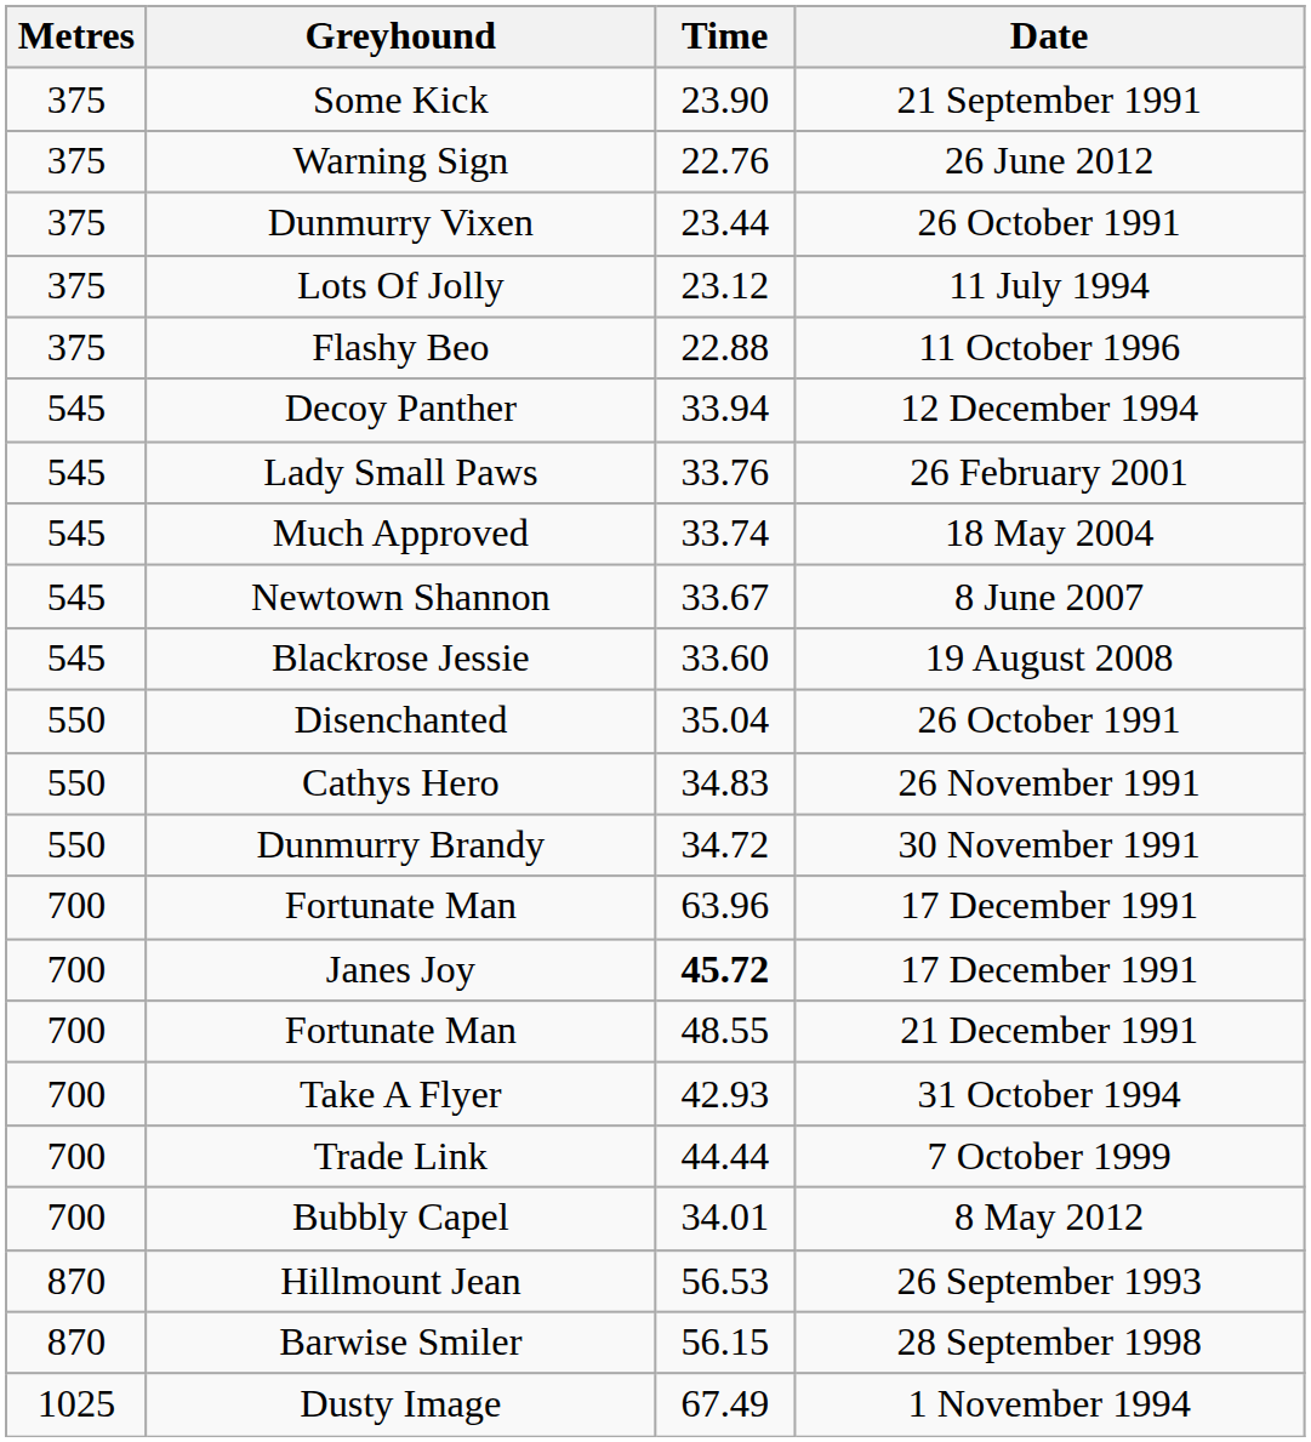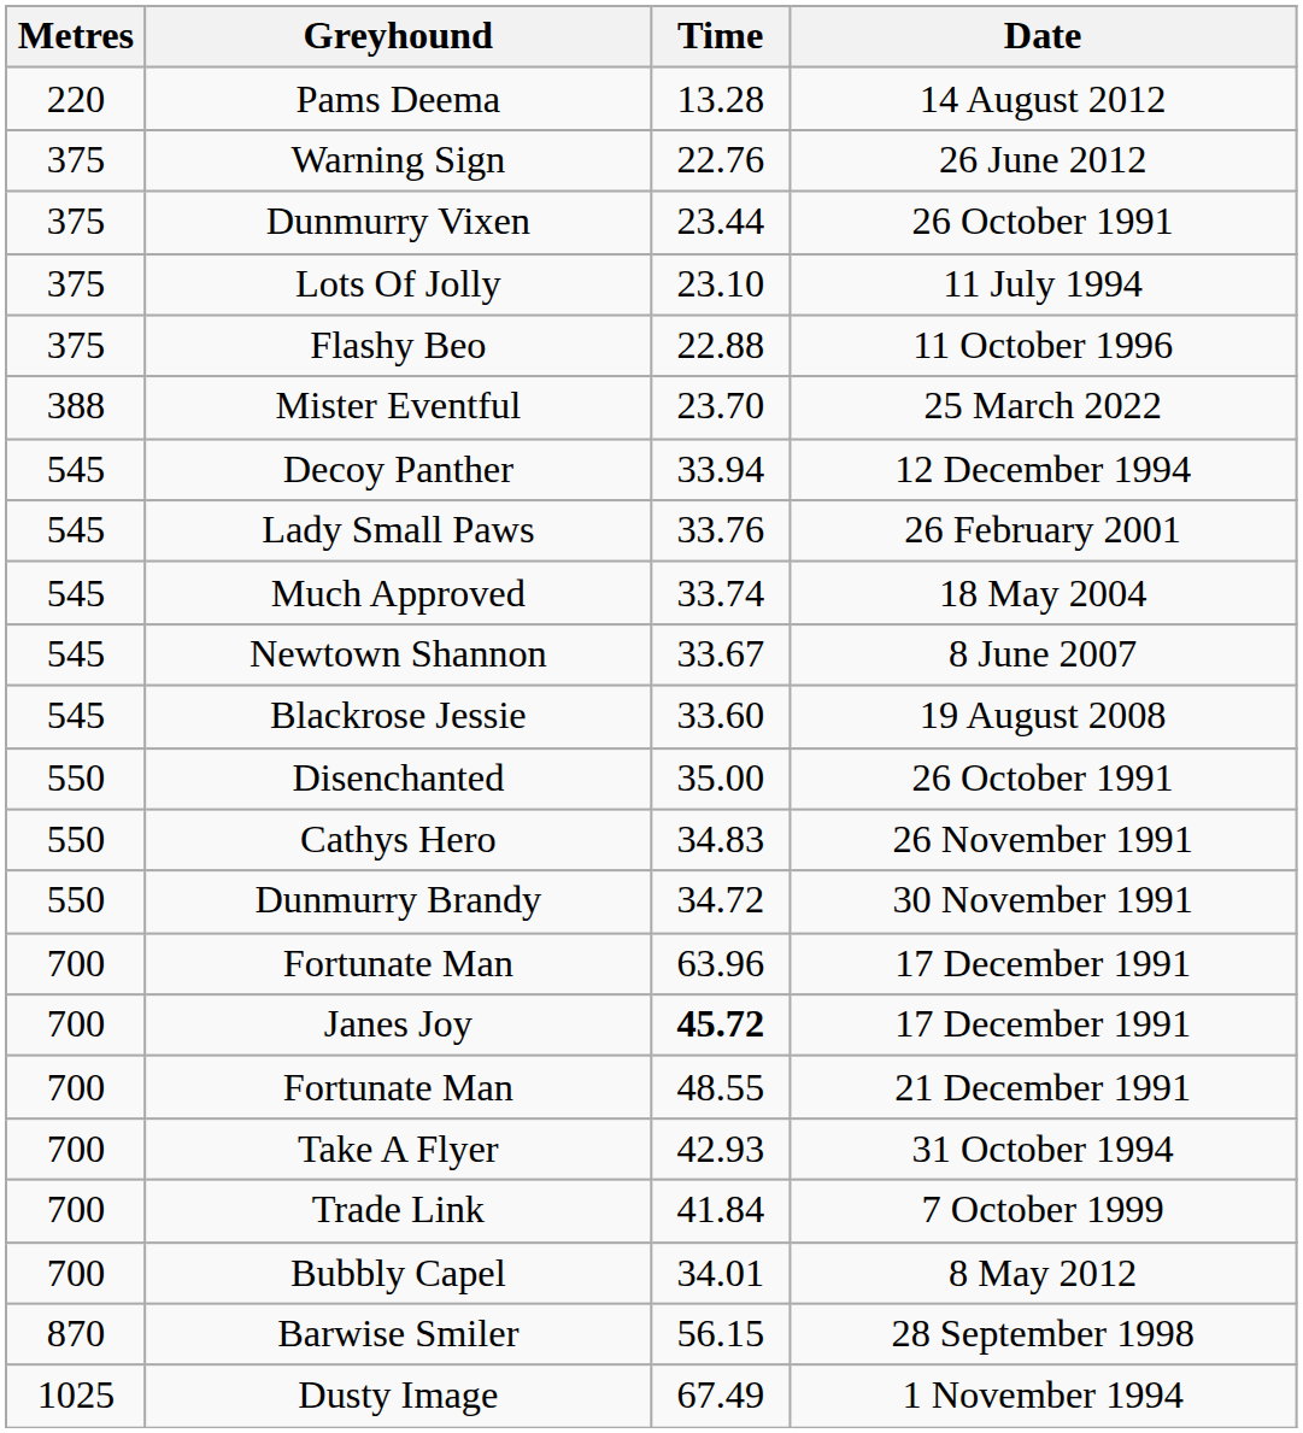+ row: 220 | Pams Deema | 13.28 | 14 August 2012
- row: 375 | Some Kick | 23.90 | 21 September 1991
Lots Of Jolly | Time: 23.12 -> 23.10
+ row: 388 | Mister Eventful | 23.70 | 25 March 2022
Disenchanted | Time: 35.04 -> 35.00
Trade Link | Time: 44.44 -> 41.84
- row: 870 | Hillmount Jean | 56.53 | 26 September 1993
